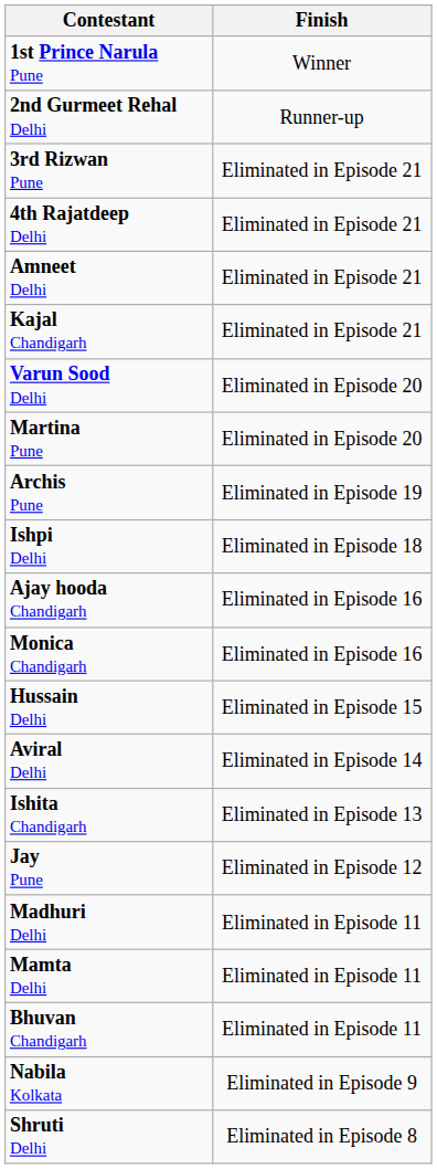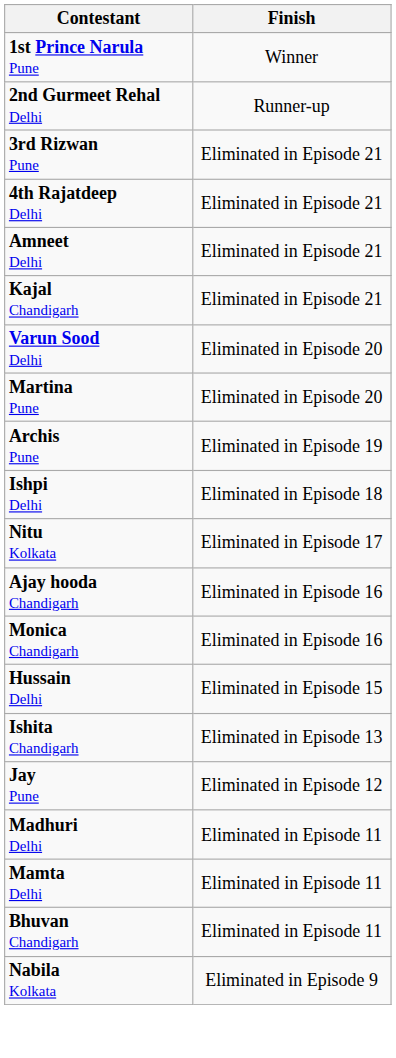+ row: Nitu Kolkata | Eliminated in Episode 17
- row: Aviral Delhi | Eliminated in Episode 14
- row: Shruti Delhi | Eliminated in Episode 8
